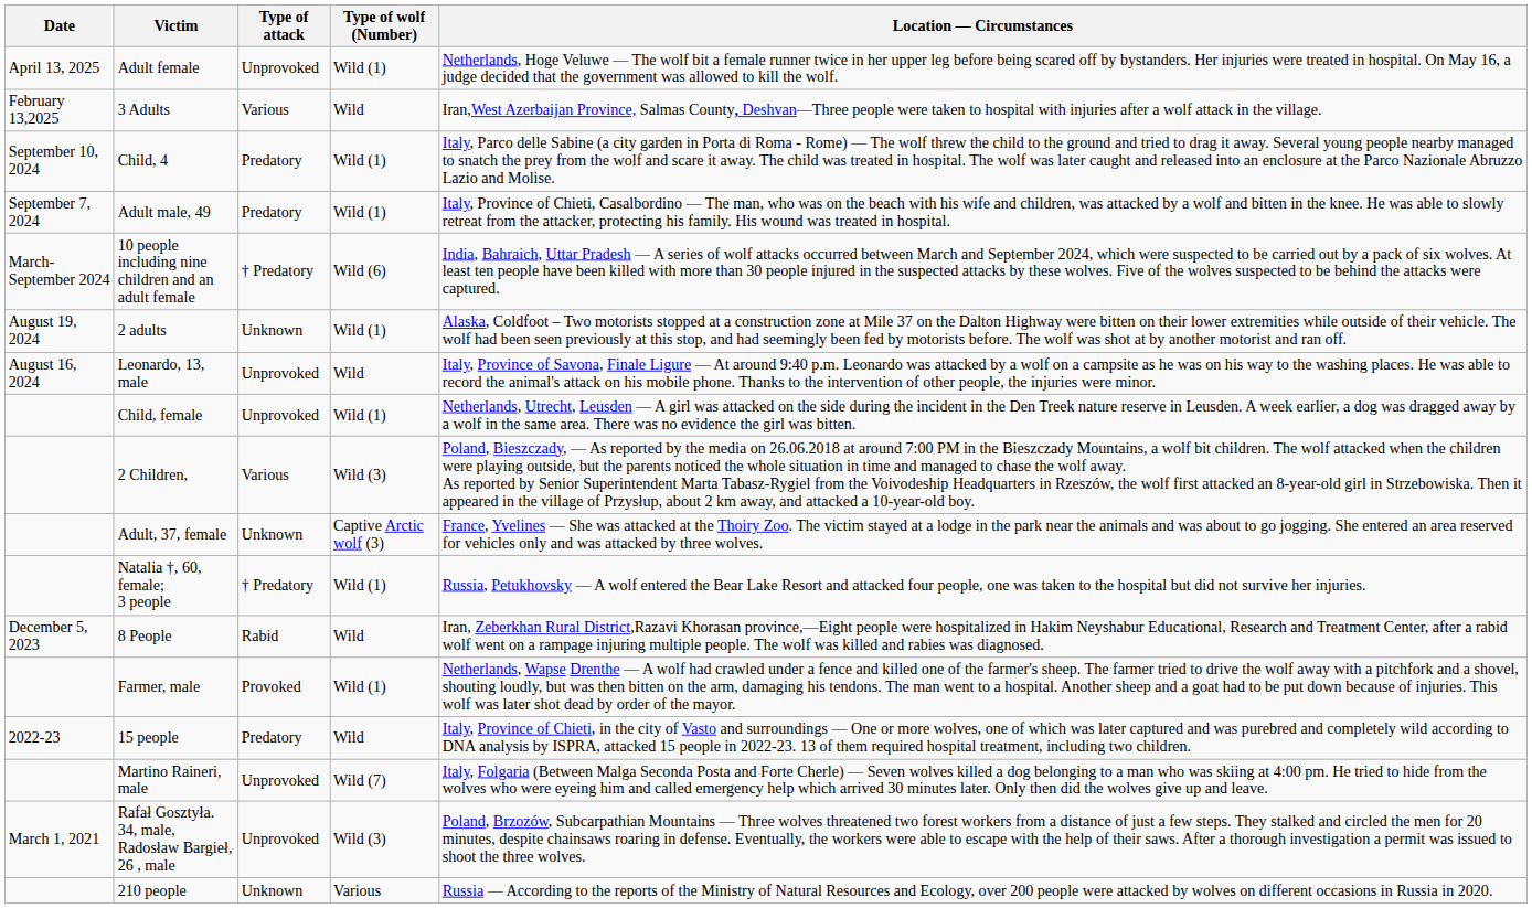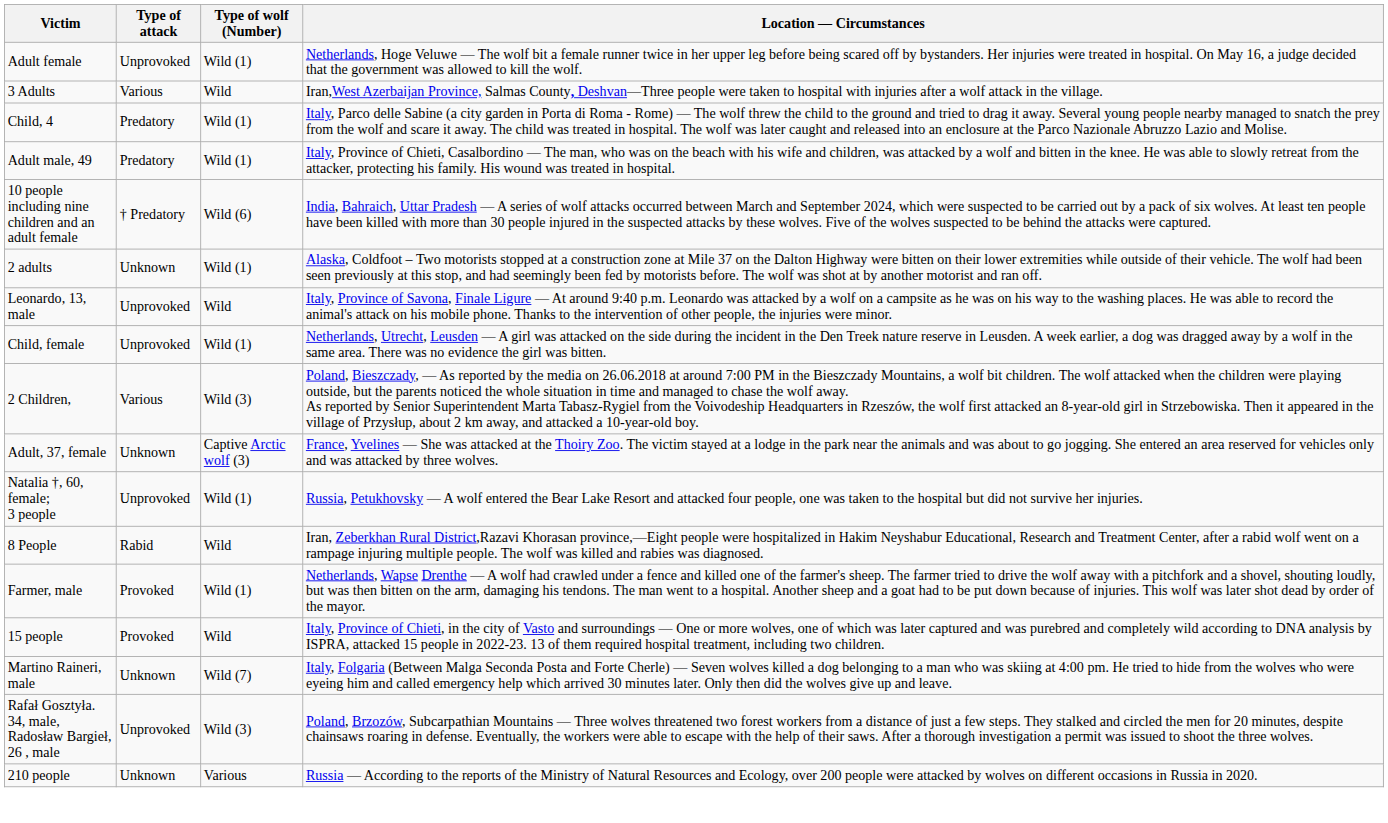- column: Date | April 13, 2025 | February 13,2025 | September 10, 2024 | September 7, 2024 | March- September 2024 | August 19, 2024 | August 16, 2024 | December 5, 2023 | 2022-23 | March 1, 2021
Natalia †, 60, female; 3 people | Type of attack: † Predatory -> Unprovoked
15 people | Type of attack: Predatory -> Provoked
Martino Raineri, male | Type of attack: Unprovoked -> Unknown
